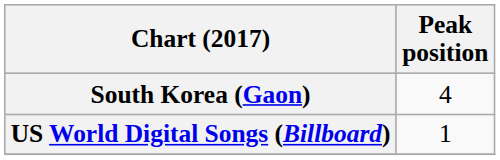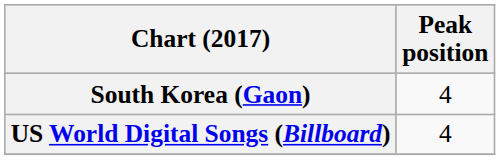US World Digital Songs (Billboard) | Peak position: 1 -> 4
